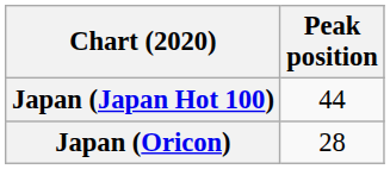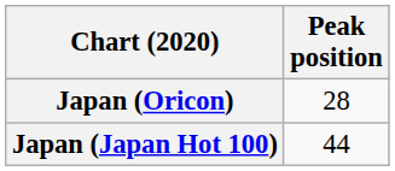rows swapped: Japan (Japan Hot 100) <-> Japan (Oricon)
